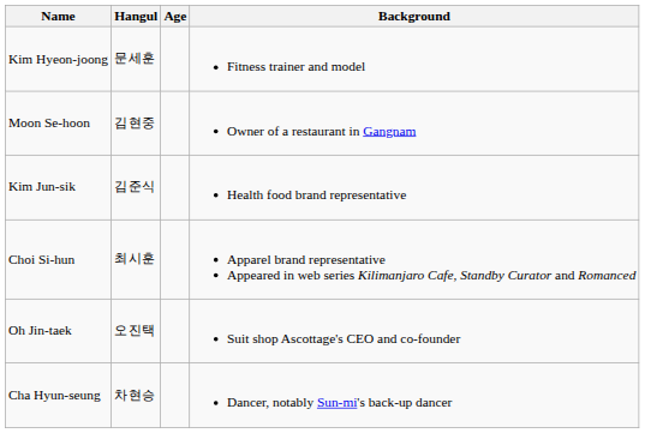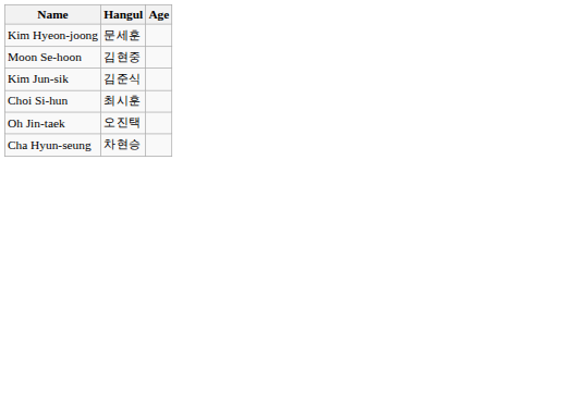- column: Background | Fitness trainer and model | Owner of a restaurant in Gangnam | Health food brand representative | Apparel brand representative Appeared in web series Kilimanjaro Cafe, Standby Curator and Romanced | Suit shop Ascottage's CEO and co-founder | Dancer, notably Sun-mi's back-up dancer
